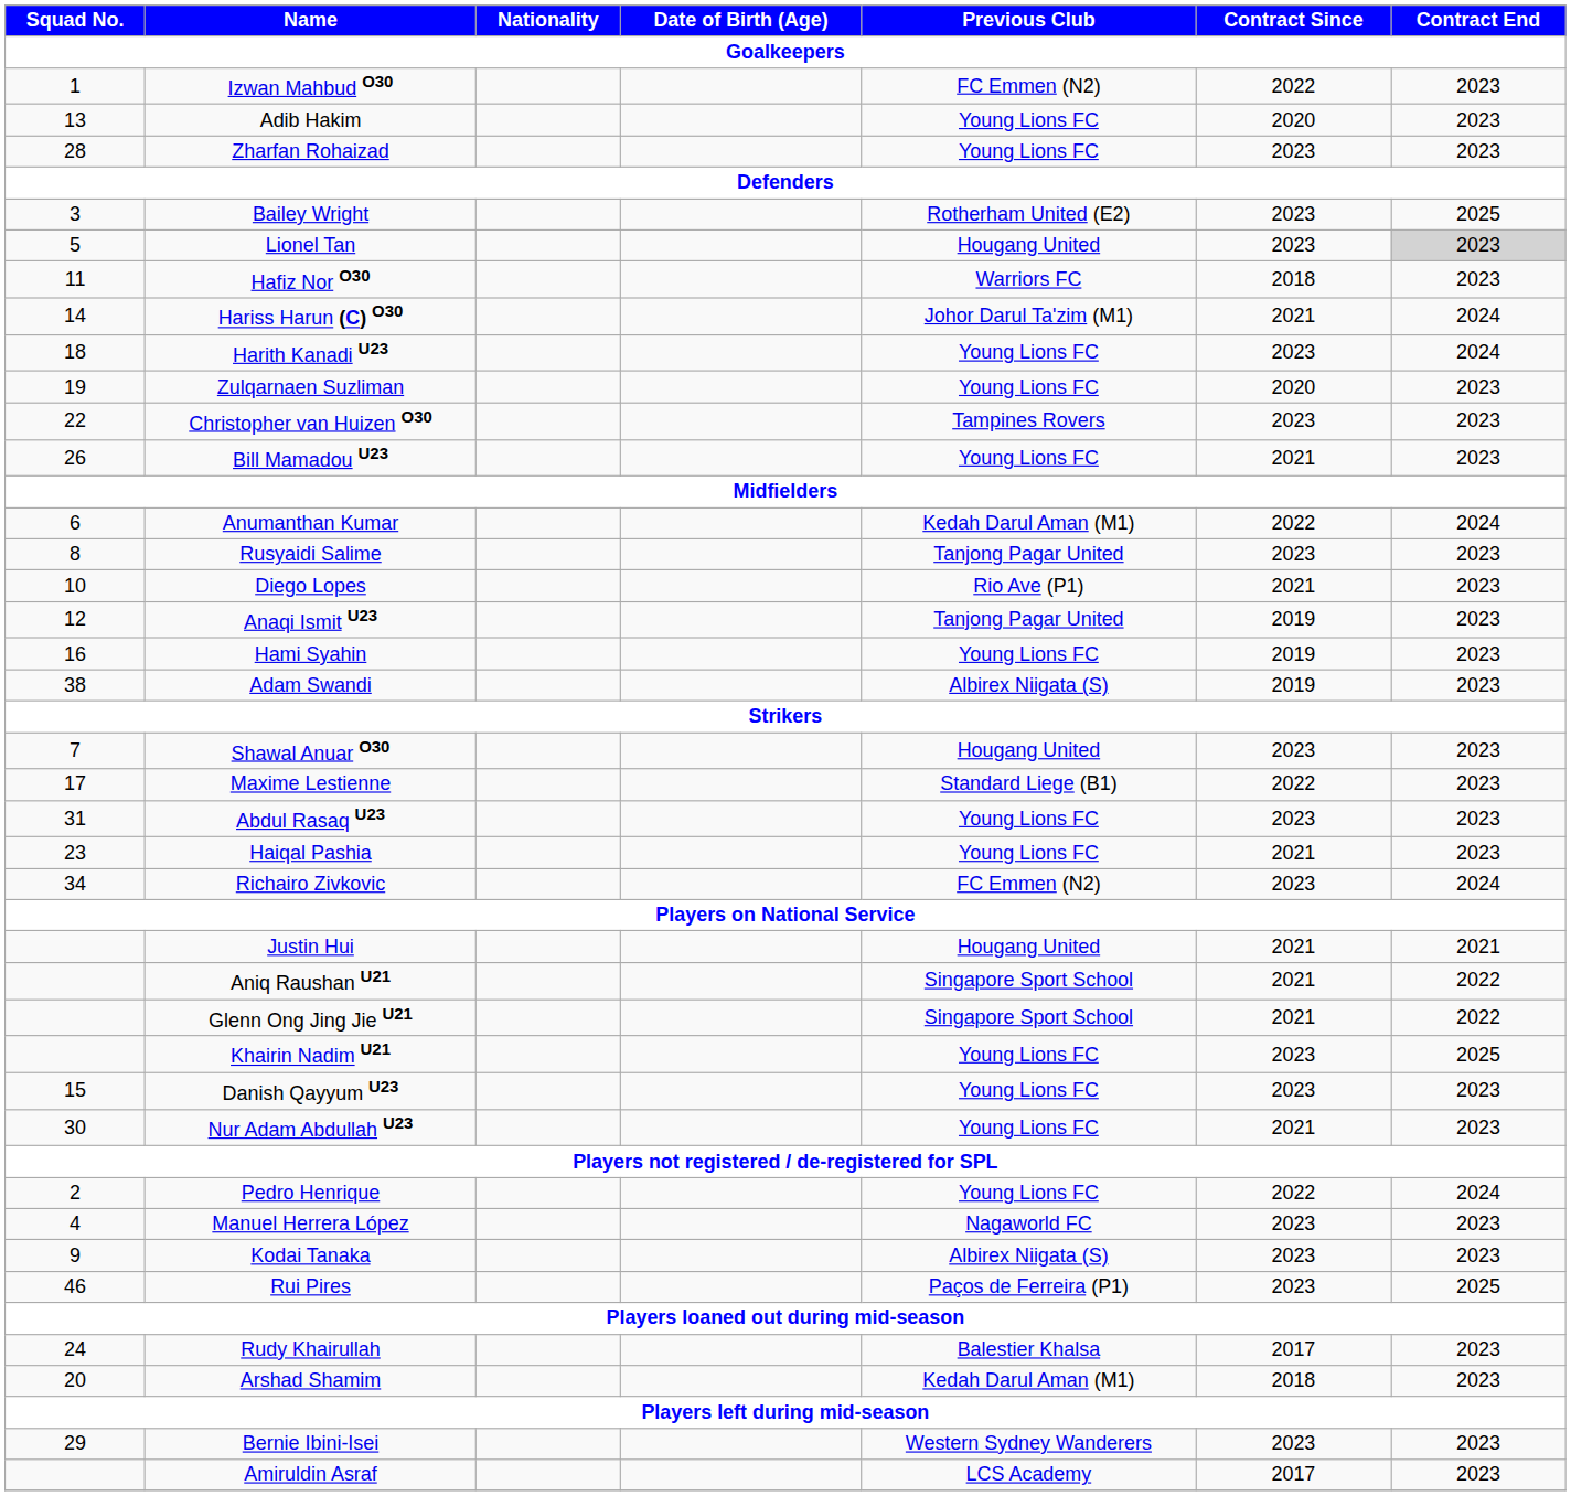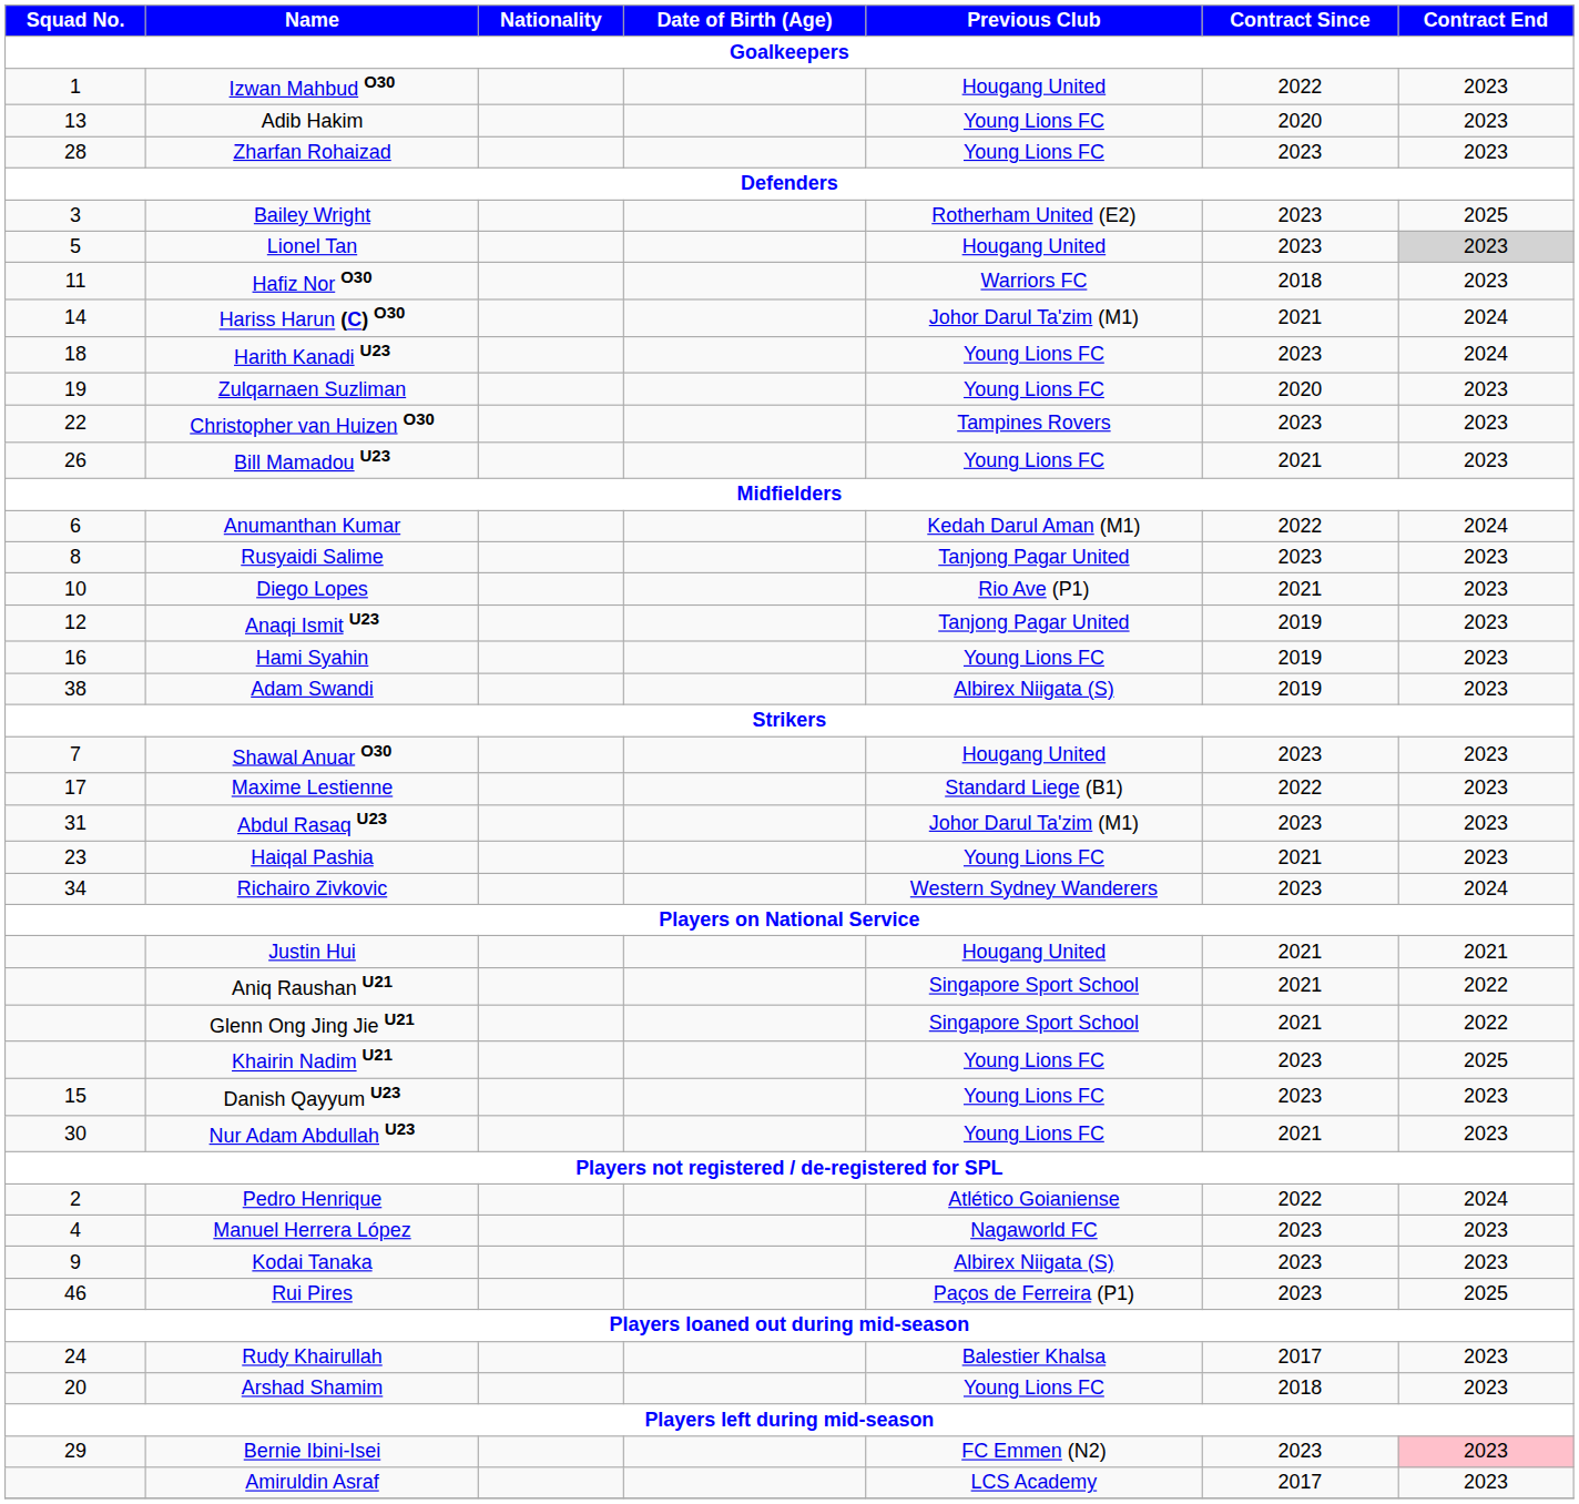Izwan Mahbud O30 | Previous Club: FC Emmen (N2) -> Hougang United
Abdul Rasaq U23 | Previous Club: Young Lions FC -> Johor Darul Ta'zim (M1)
Richairo Zivkovic | Previous Club: FC Emmen (N2) -> Western Sydney Wanderers
Pedro Henrique | Previous Club: Young Lions FC -> Atlético Goianiense
Arshad Shamim | Previous Club: Kedah Darul Aman (M1) -> Young Lions FC
Bernie Ibini-Isei | Previous Club: Western Sydney Wanderers -> FC Emmen (N2)
Bernie Ibini-Isei | Contract End: no background -> pink background
